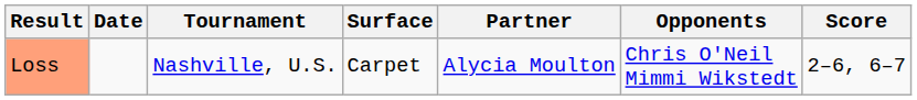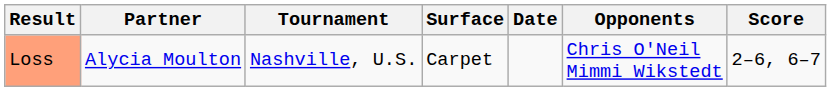columns swapped: Date <-> Partner
